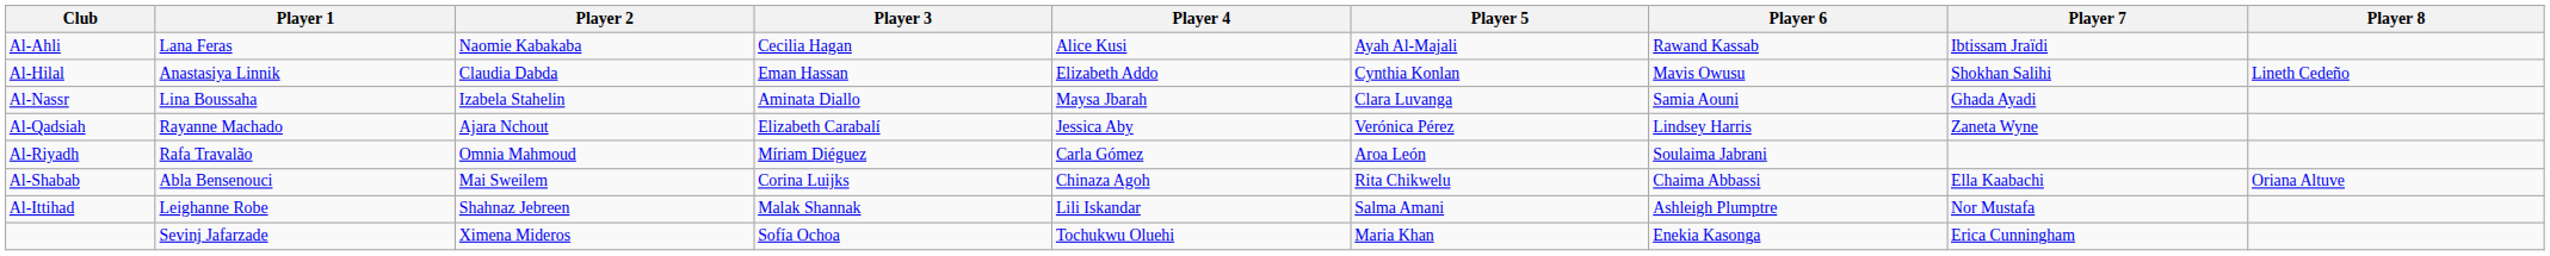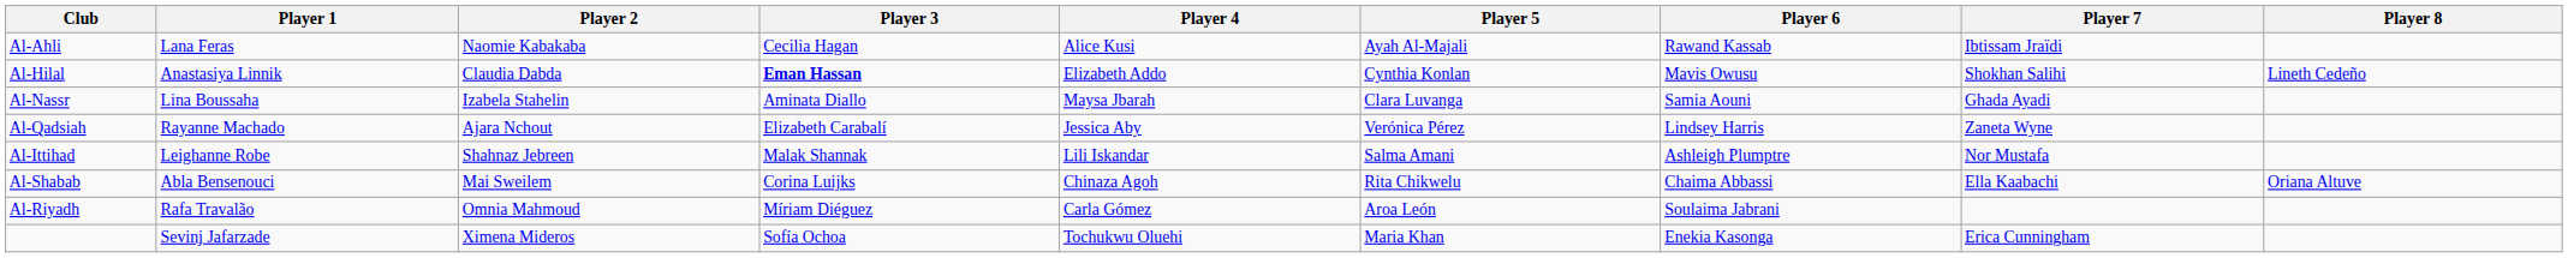Al-Hilal | Player 3: normal -> bold
rows swapped: Al-Riyadh <-> Al-Ittihad
